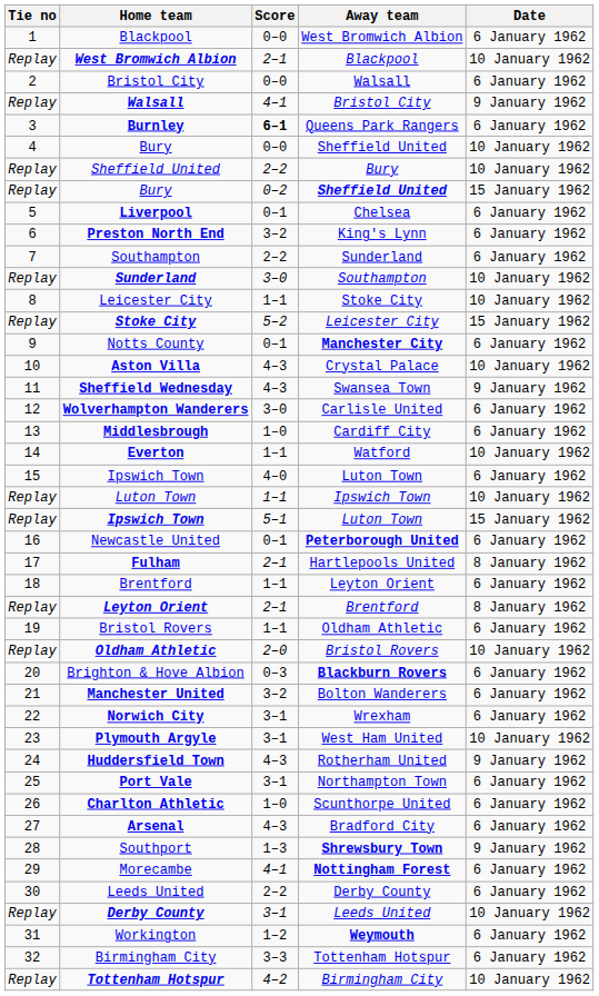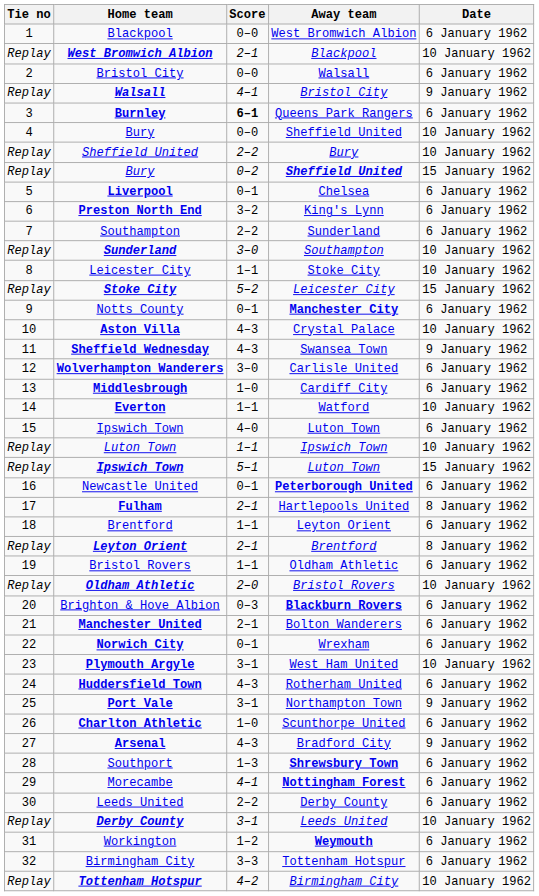Manchester United | Score: 3–2 -> 2–1
Norwich City | Score: 3–1 -> 0–1
Huddersfield Town | Date: 9 January 1962 -> 6 January 1962
Port Vale | Date: 6 January 1962 -> 9 January 1962
Arsenal | Date: 6 January 1962 -> 9 January 1962
Southport | Date: 9 January 1962 -> 6 January 1962
